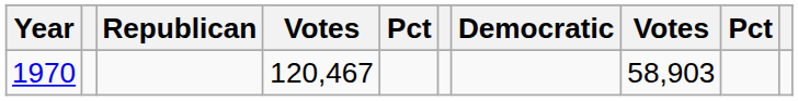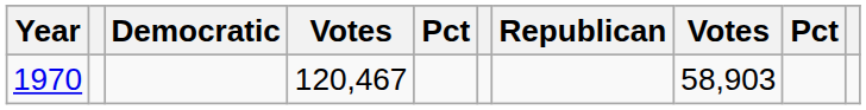columns swapped: Republican <-> Democratic
